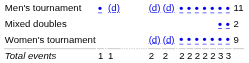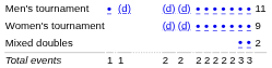rows swapped: Women's tournament <-> Mixed doubles
